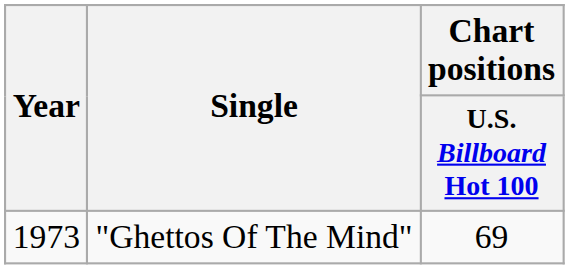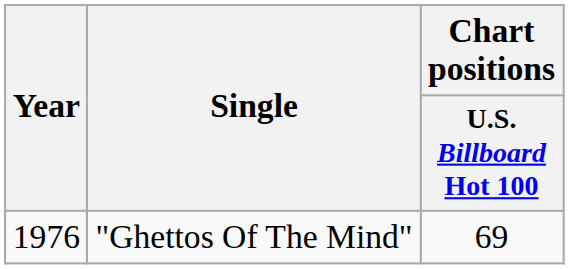"Ghettos Of The Mind" | Year: 1973 -> 1976
